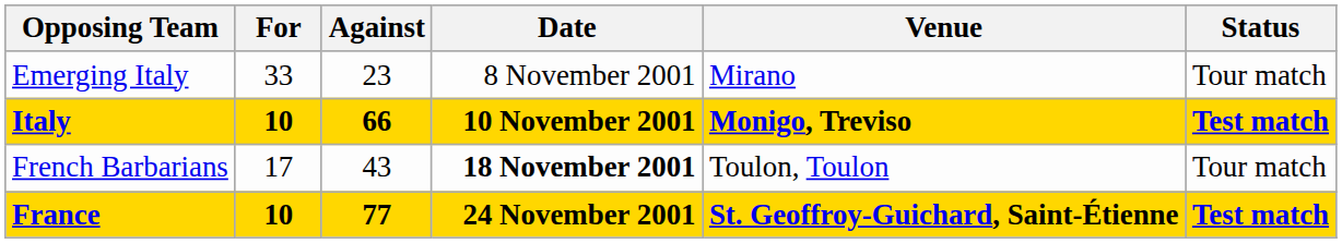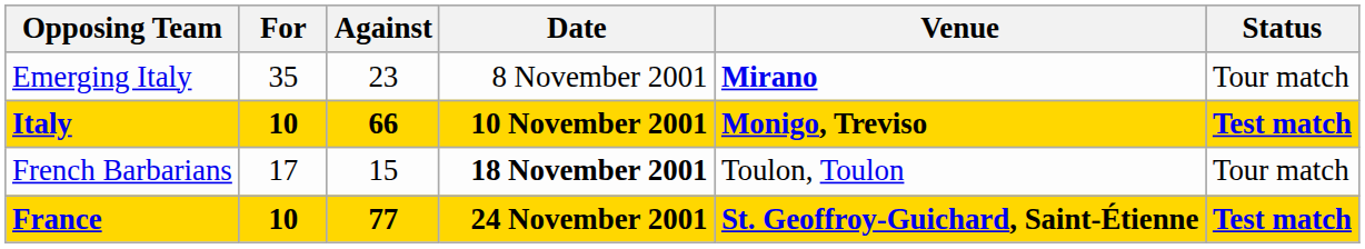Emerging Italy | For: 33 -> 35
Emerging Italy | Venue: normal -> bold
French Barbarians | Against: 43 -> 15
